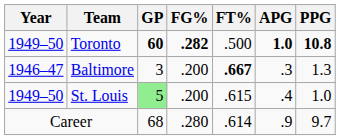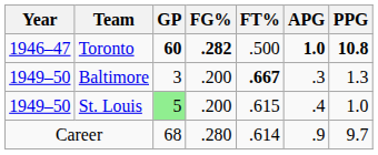Toronto | Year: 1949–50 -> 1946–47
Baltimore | Year: 1946–47 -> 1949–50
